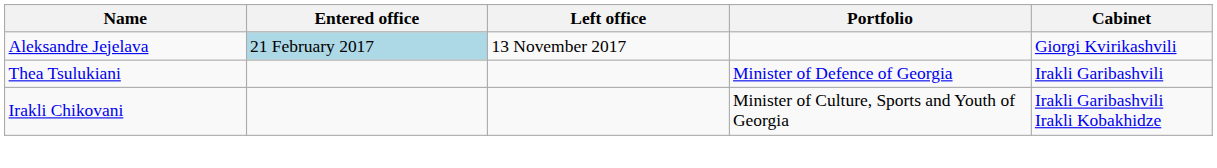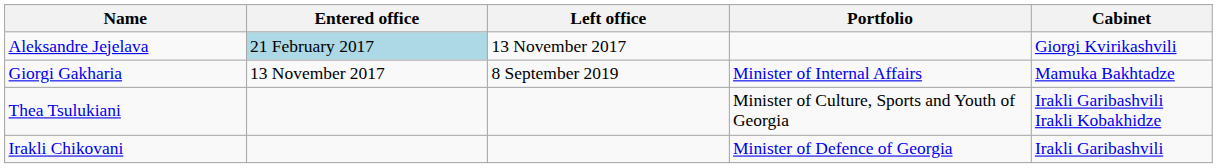+ row: Giorgi Gakharia | 13 November 2017 | 8 September 2019 | Minister of Internal Affairs | Mamuka Bakhtadze
Thea Tsulukiani | Portfolio: Minister of Defence of Georgia -> Minister of Culture, Sports and Youth of Georgia
Thea Tsulukiani | Cabinet: Irakli Garibashvili -> Irakli Garibashvili Irakli Kobakhidze
Irakli Chikovani | Portfolio: Minister of Culture, Sports and Youth of Georgia -> Minister of Defence of Georgia
Irakli Chikovani | Cabinet: Irakli Garibashvili Irakli Kobakhidze -> Irakli Garibashvili
